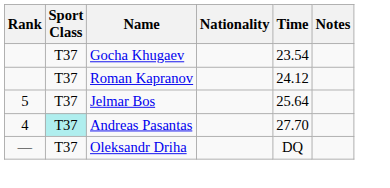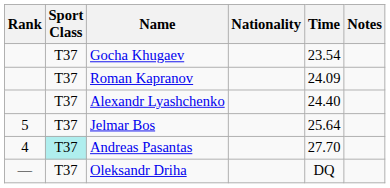Roman Kapranov | Time: 24.12 -> 24.09
+ row: T37 | Alexandr Lyashchenko | 24.40
